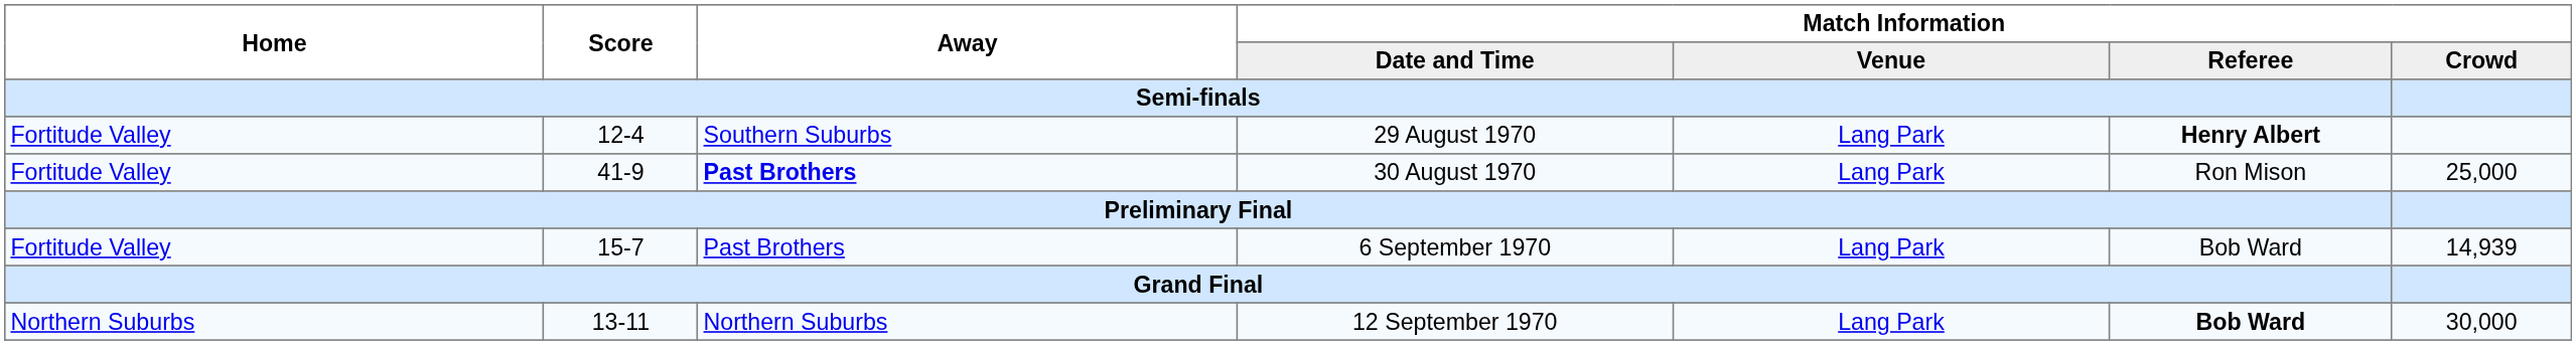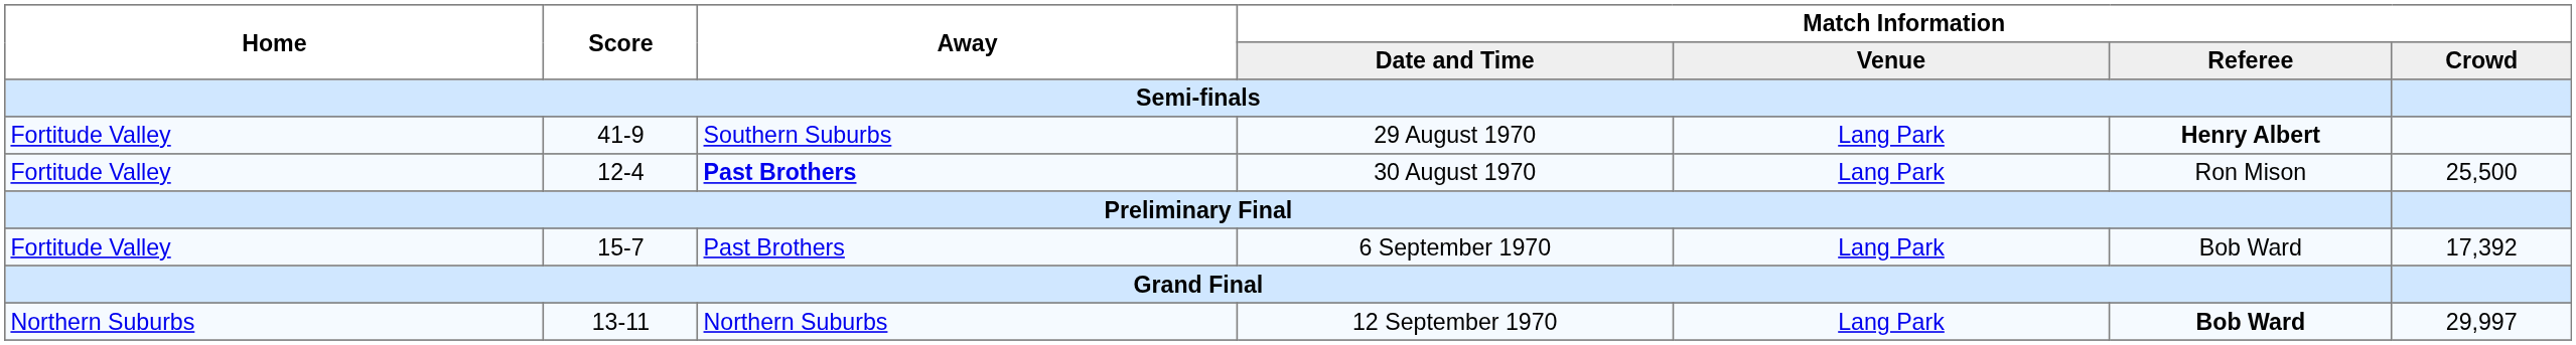29 August 1970 | Score: 12-4 -> 41-9
30 August 1970 | Score: 41-9 -> 12-4
30 August 1970 | Match Information / Crowd: 25,000 -> 25,500
6 September 1970 | Match Information / Crowd: 14,939 -> 17,392
12 September 1970 | Match Information / Crowd: 30,000 -> 29,997
